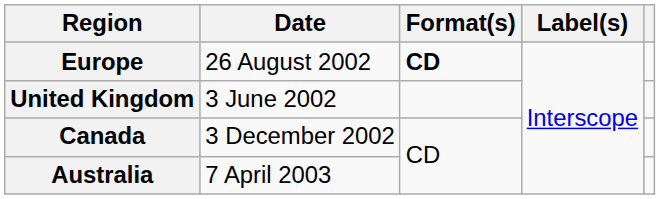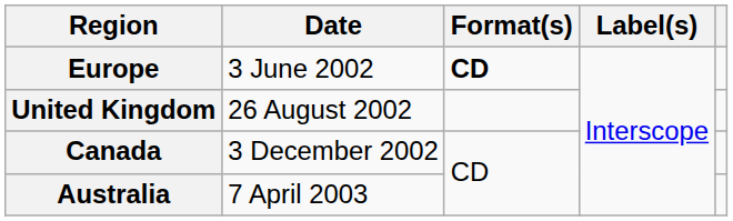Europe | Date: 26 August 2002 -> 3 June 2002
United Kingdom | Date: 3 June 2002 -> 26 August 2002
